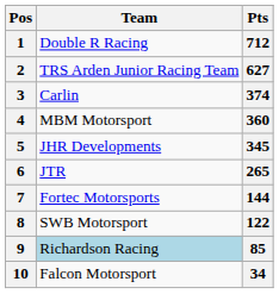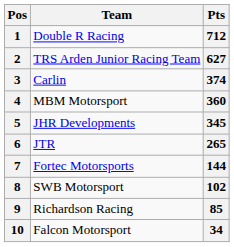8 | Pts: 122 -> 102
9 | Team: lightblue background -> no background
